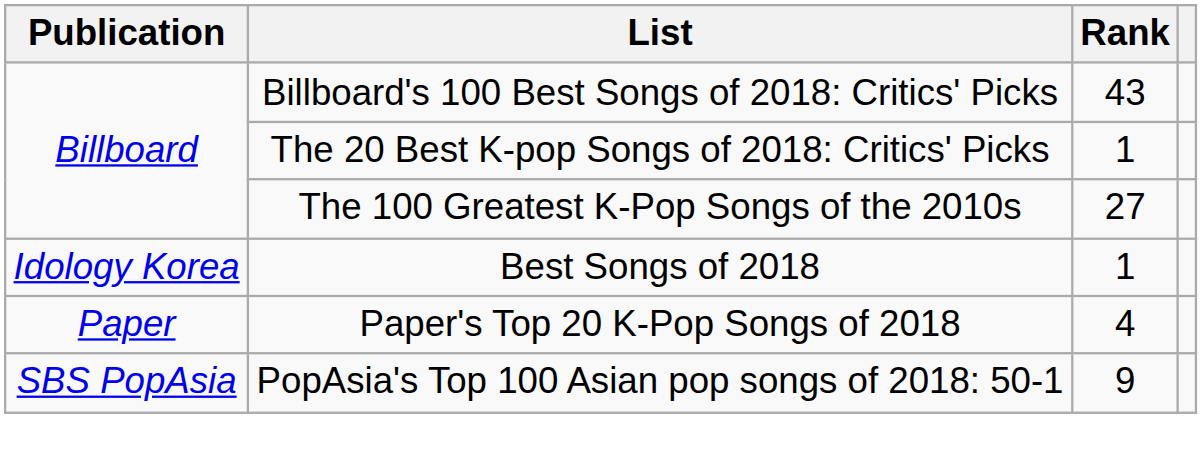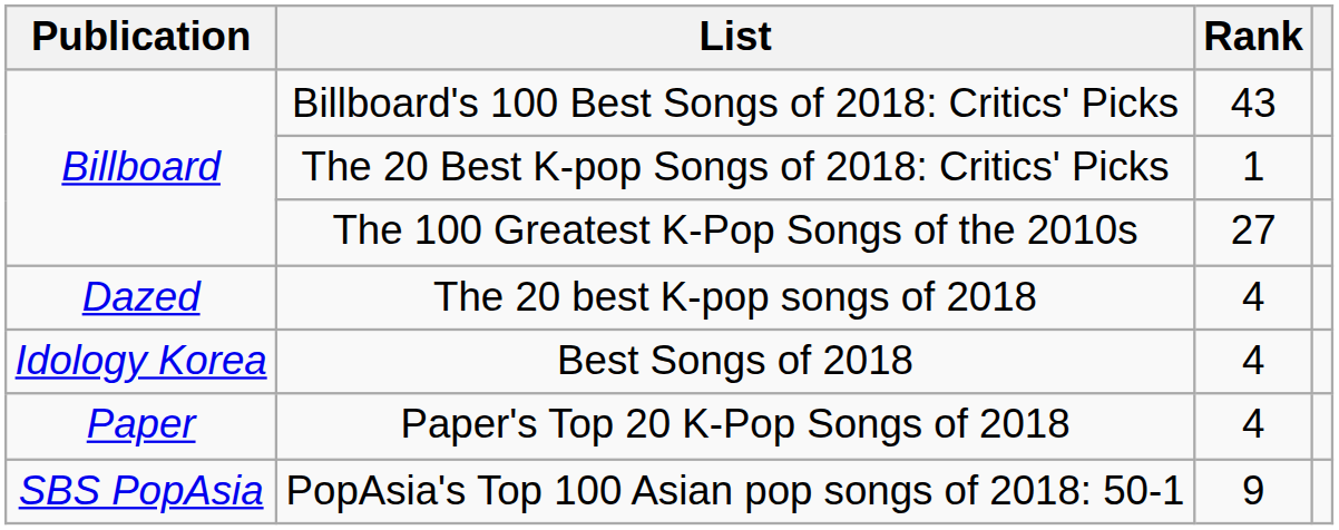+ row: Dazed | The 20 best K-pop songs of 2018 | 4
Best Songs of 2018 | Rank: 1 -> 4
